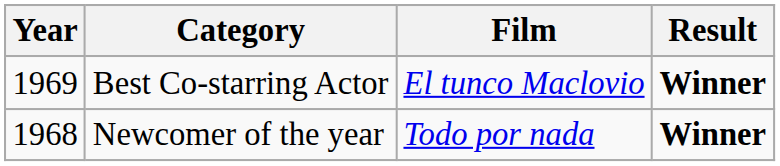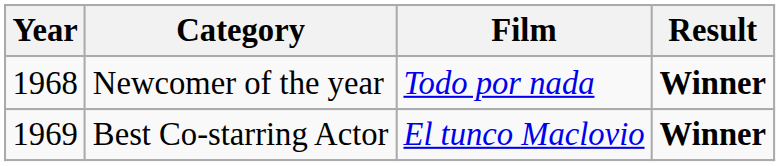rows swapped: Newcomer of the year <-> Best Co-starring Actor
